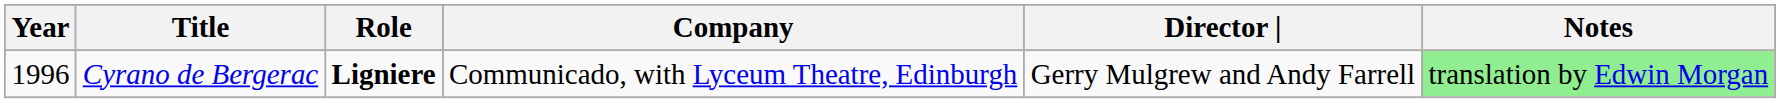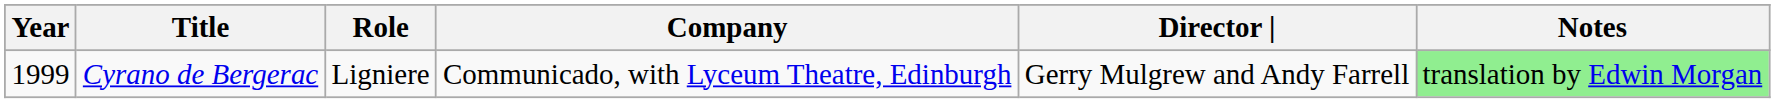Cyrano de Bergerac | Year: 1996 -> 1999
Cyrano de Bergerac | Role: bold -> normal
